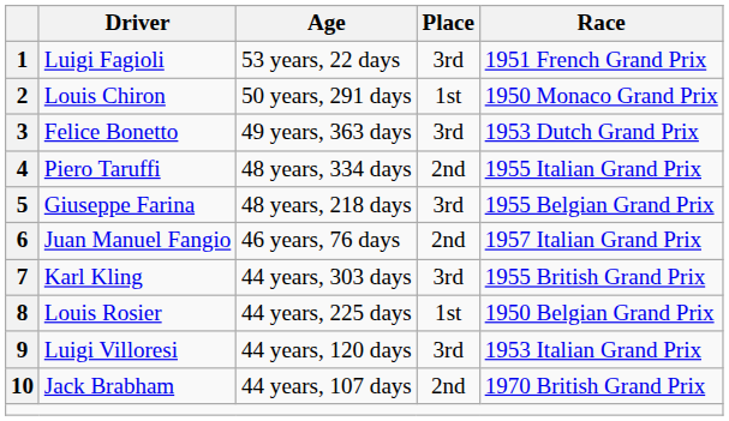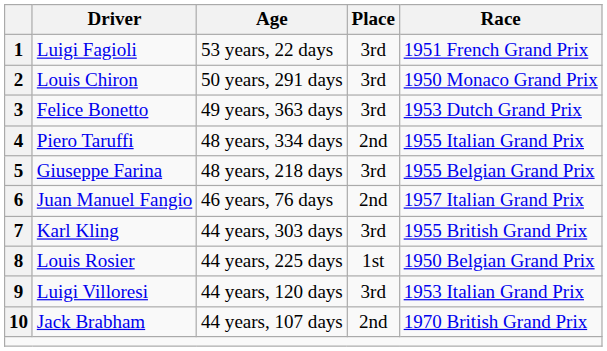2 | Place: 1st -> 3rd
